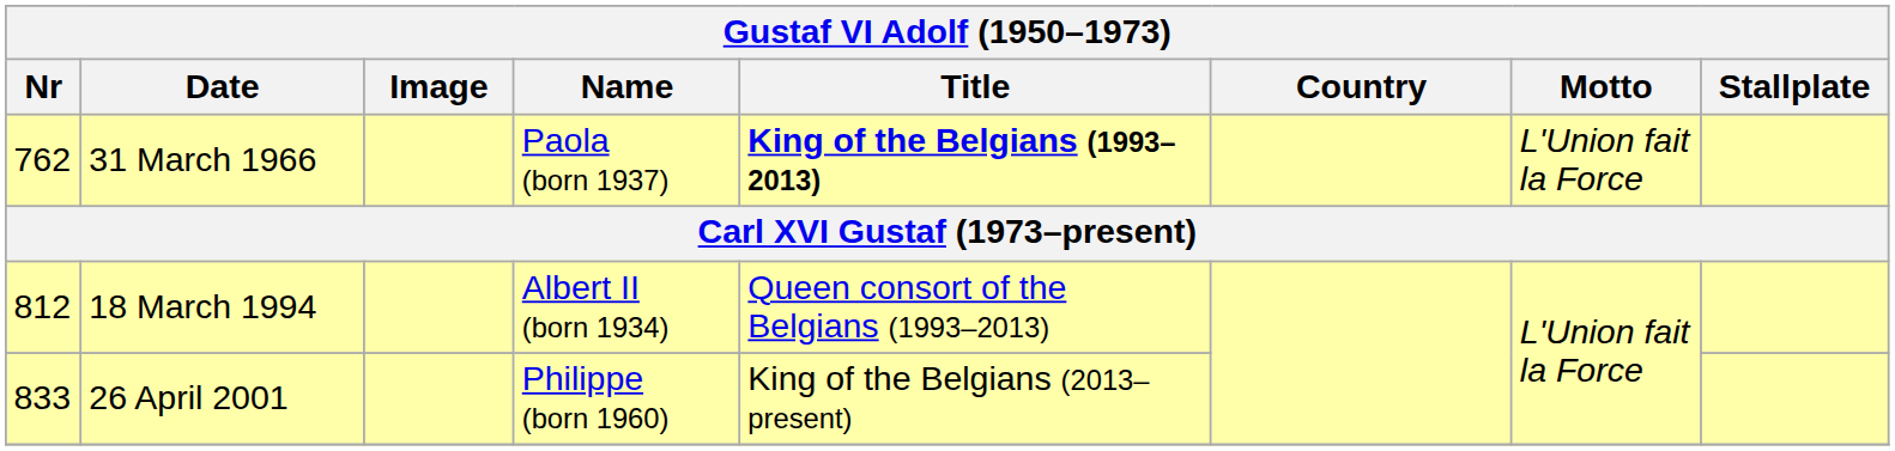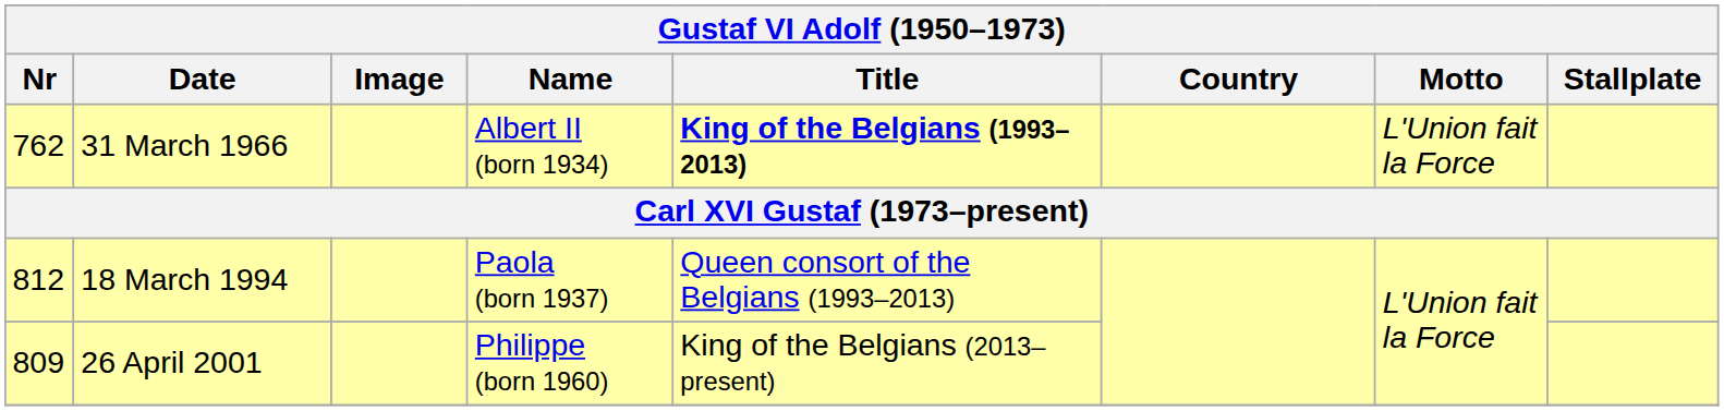31 March 1966 | Name: Paola (born 1937) -> Albert II (born 1934)
18 March 1994 | Name: Albert II (born 1934) -> Paola (born 1937)
26 April 2001 | Nr: 833 -> 809
